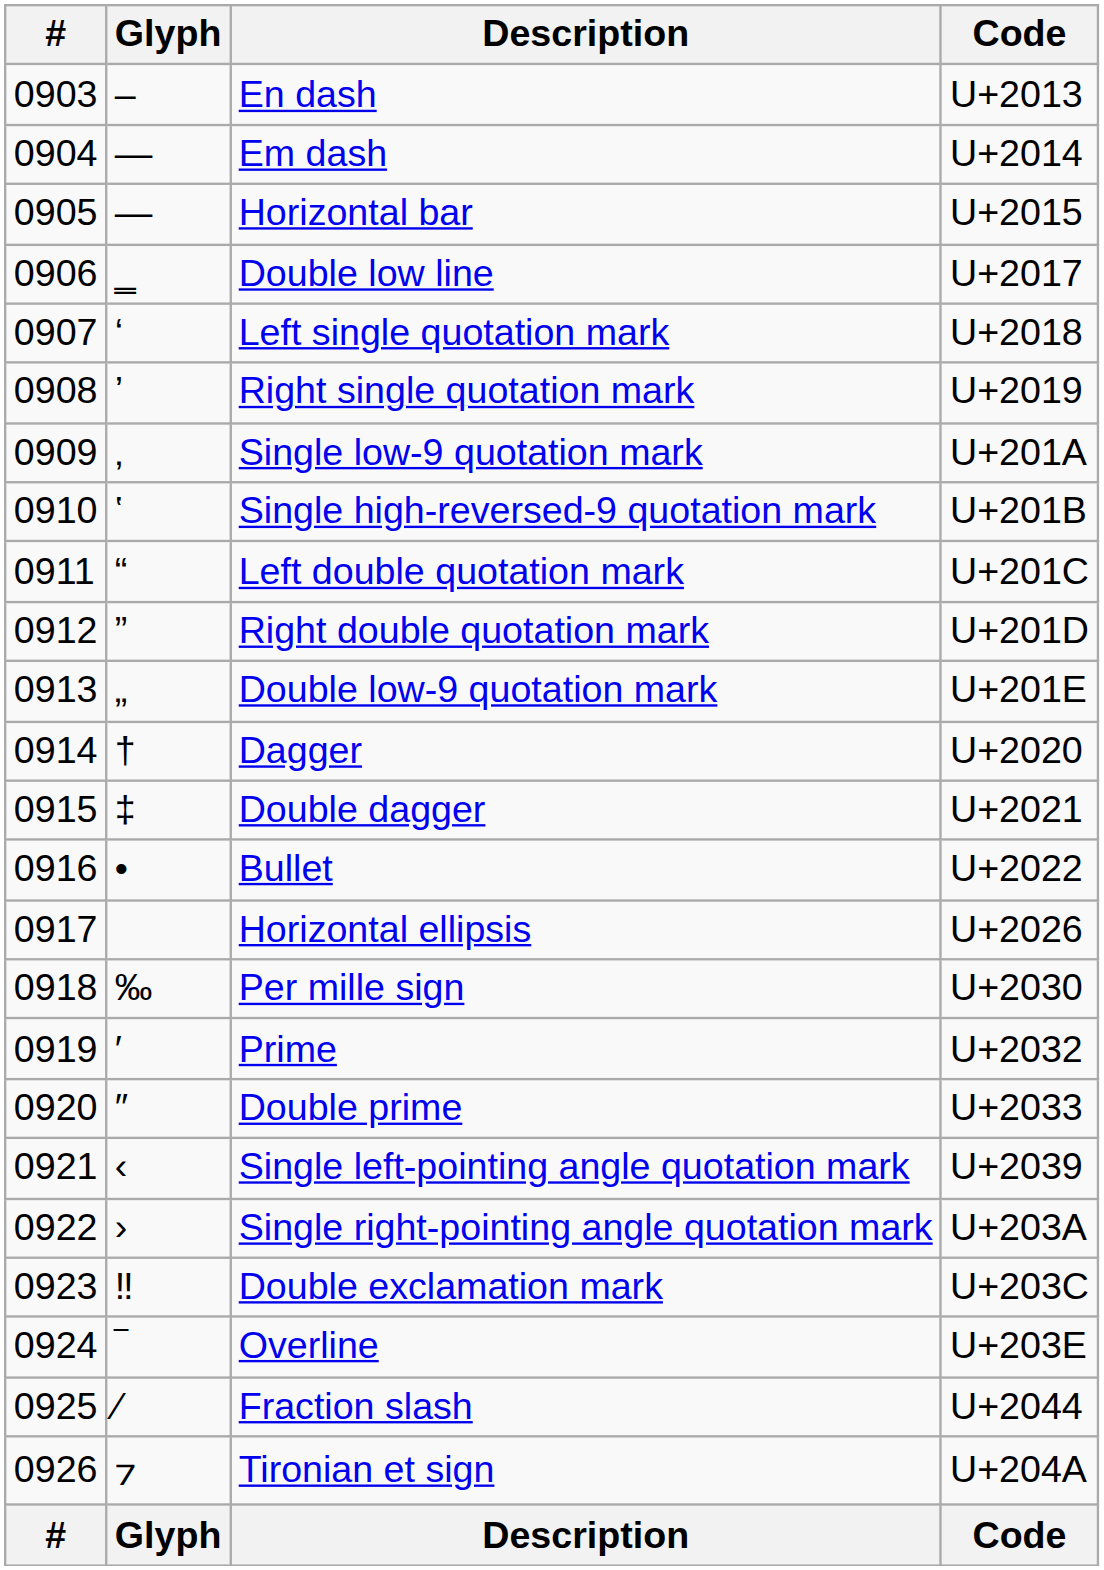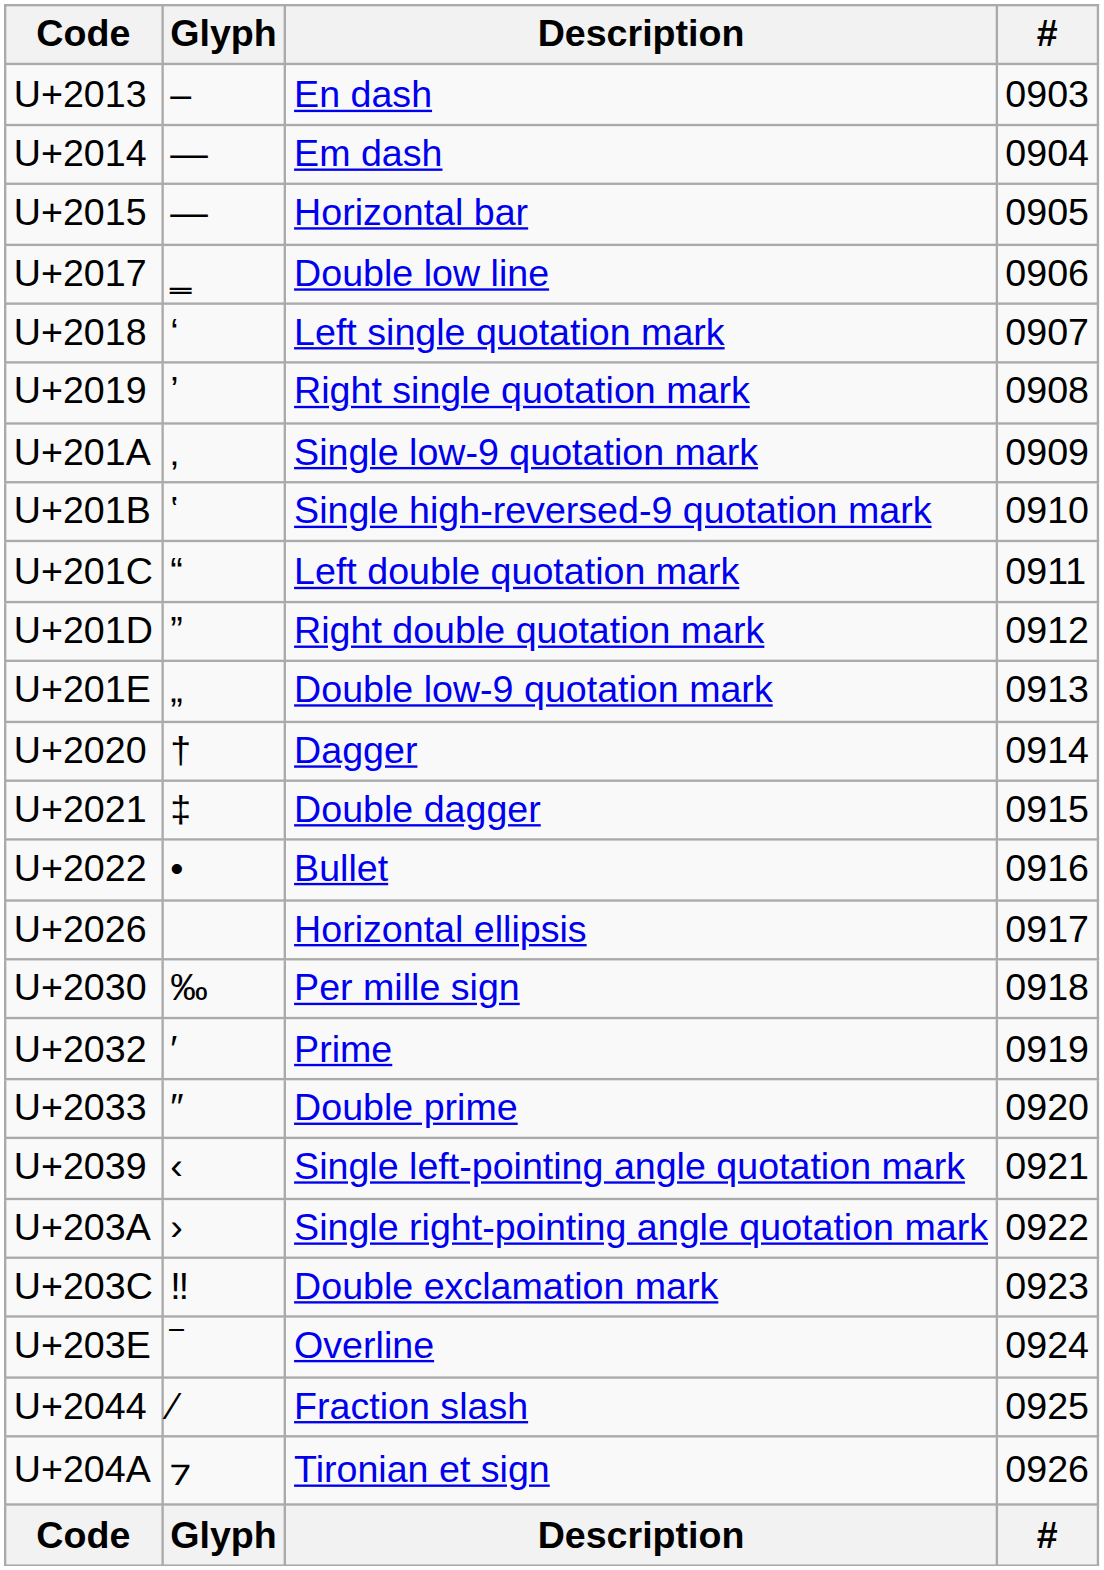columns swapped: Code <-> #
